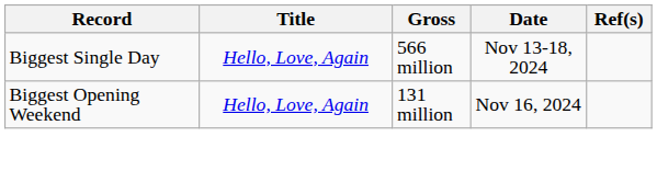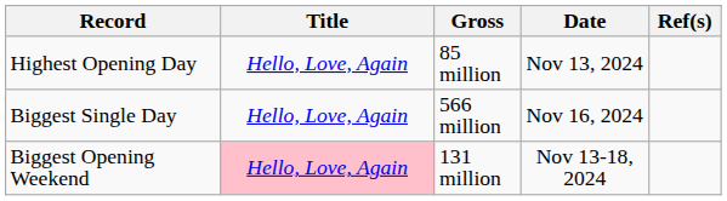+ row: Highest Opening Day | Hello, Love, Again | 85 million | Nov 13, 2024
Biggest Single Day | Date: Nov 13-18, 2024 -> Nov 16, 2024
Biggest Opening Weekend | Title: no background -> pink background
Biggest Opening Weekend | Date: Nov 16, 2024 -> Nov 13-18, 2024
